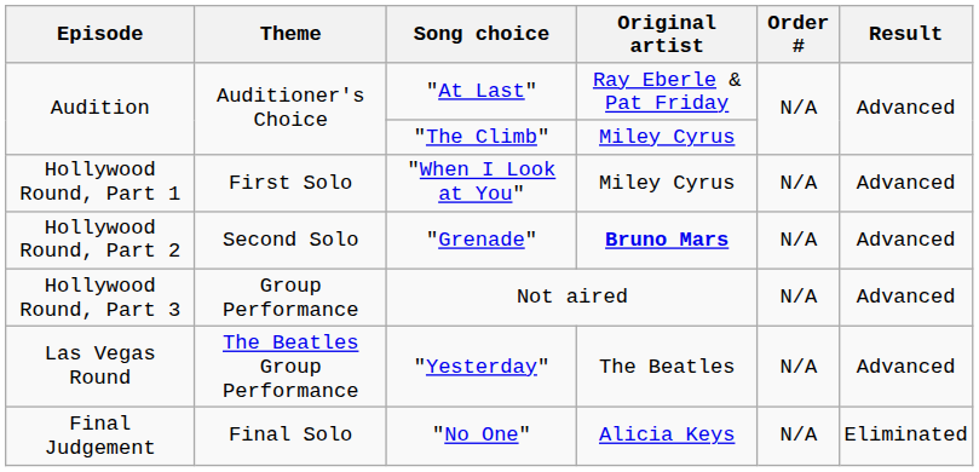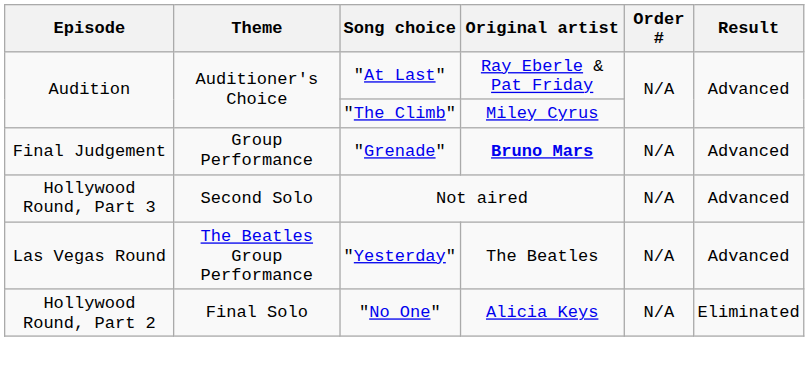- row: Hollywood Round, Part 1 | First Solo | "When I Look at You" | Miley Cyrus | N/A | Advanced
"Grenade" | Episode: Hollywood Round, Part 2 -> Final Judgement
"Grenade" | Theme: Second Solo -> Group Performance
Not aired | Theme: Group Performance -> Second Solo
"No One" | Episode: Final Judgement -> Hollywood Round, Part 2
